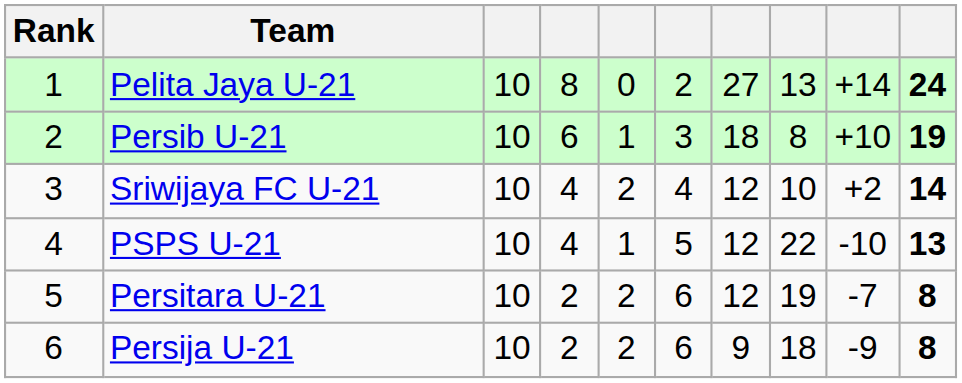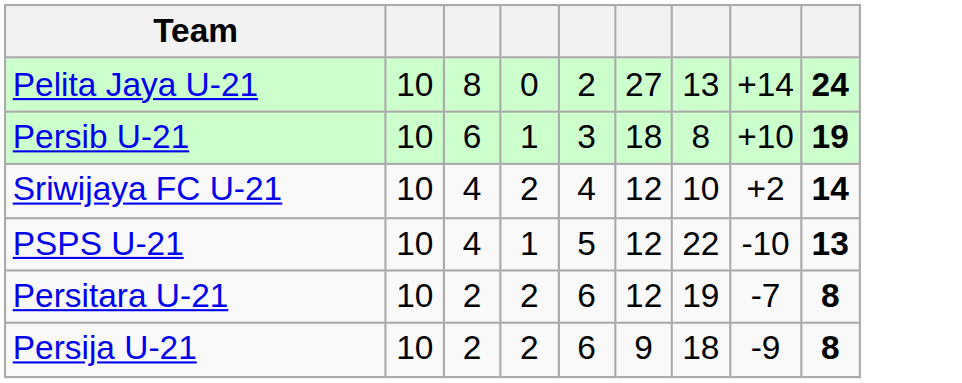- column: Rank | 1 | 2 | 3 | 4 | 5 | 6
